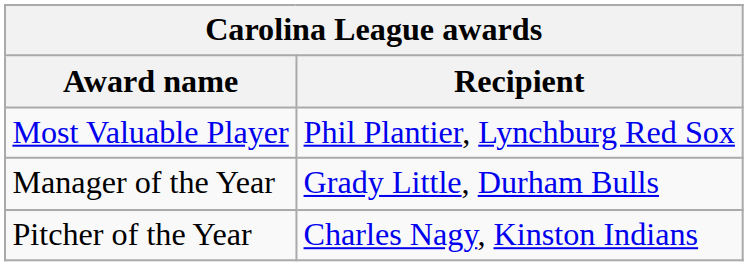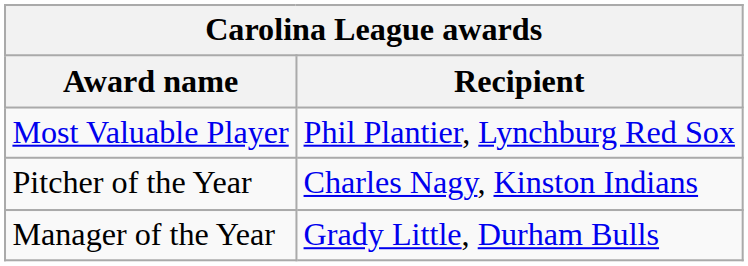rows swapped: Pitcher of the Year <-> Manager of the Year
